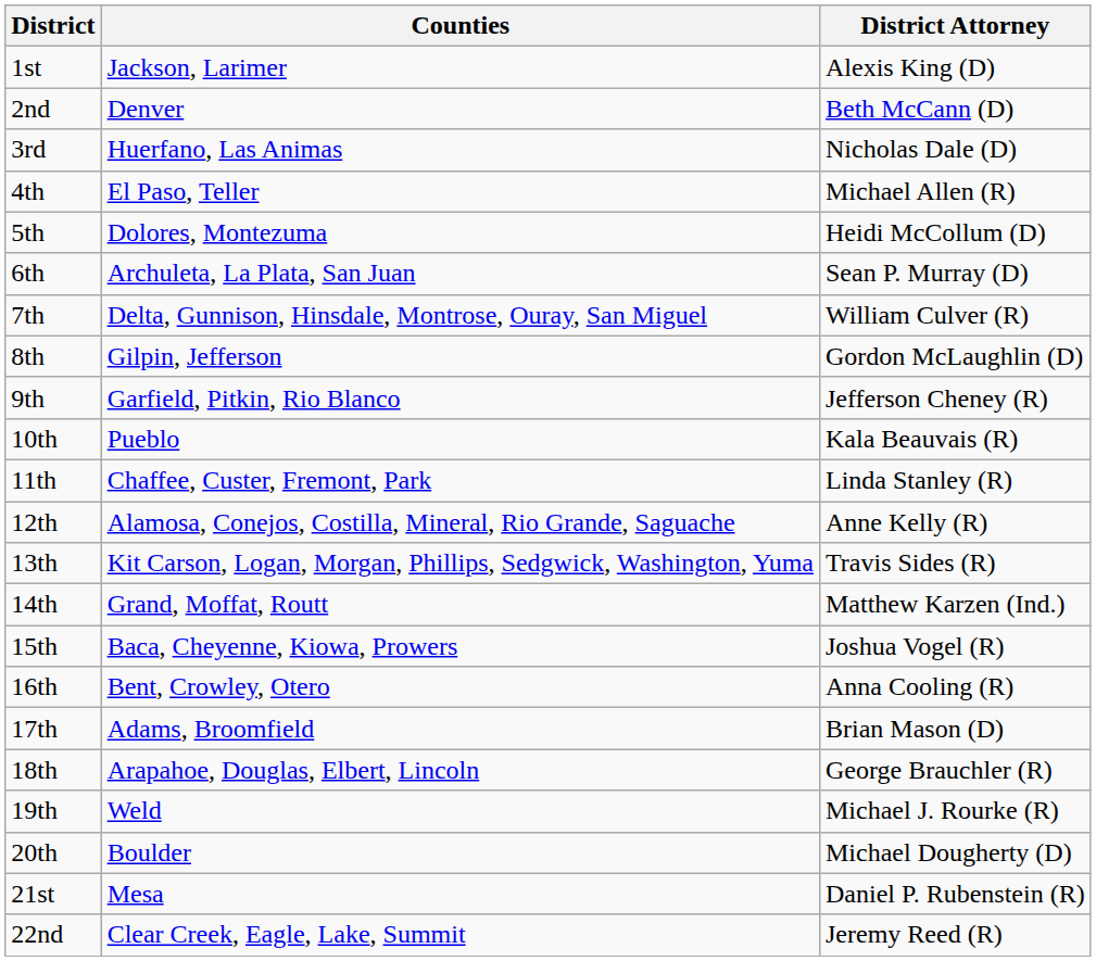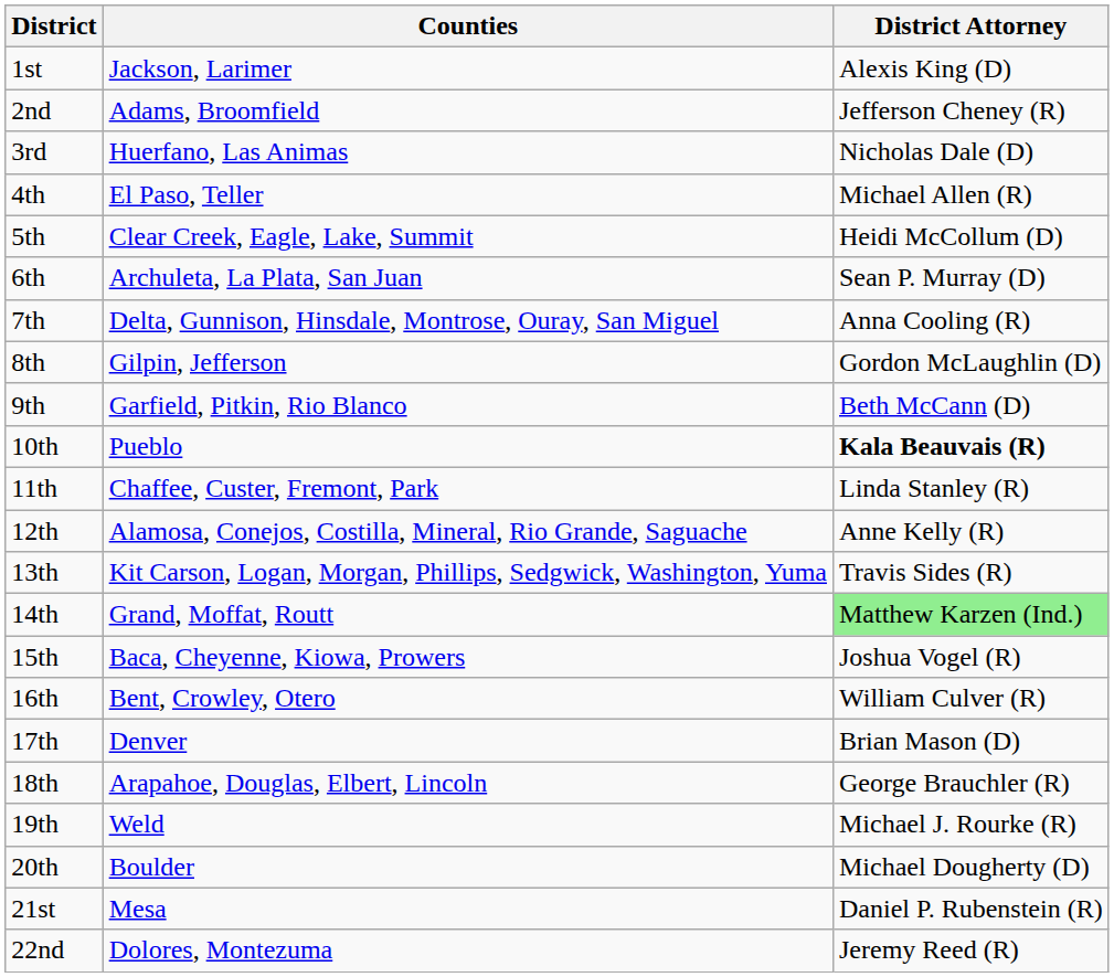2nd | Counties: Denver -> Adams, Broomfield
2nd | District Attorney: Beth McCann (D) -> Jefferson Cheney (R)
5th | Counties: Dolores, Montezuma -> Clear Creek, Eagle, Lake, Summit
7th | District Attorney: William Culver (R) -> Anna Cooling (R)
9th | District Attorney: Jefferson Cheney (R) -> Beth McCann (D)
10th | District Attorney: normal -> bold
14th | District Attorney: no background -> lightgreen background
16th | District Attorney: Anna Cooling (R) -> William Culver (R)
17th | Counties: Adams, Broomfield -> Denver
22nd | Counties: Clear Creek, Eagle, Lake, Summit -> Dolores, Montezuma
